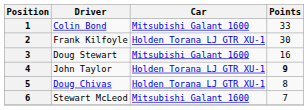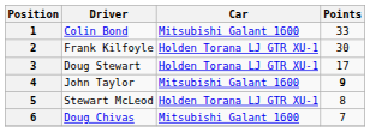3 | Car: Mitsubishi Galant 1600 -> Holden Torana LJ GTR XU-1
3 | Points: 16 -> 17
4 | Car: Holden Torana LJ GTR XU-1 -> Mitsubishi Galant 1600
5 | Driver: Doug Chivas -> Stewart McLeod
6 | Driver: Stewart McLeod -> Doug Chivas
